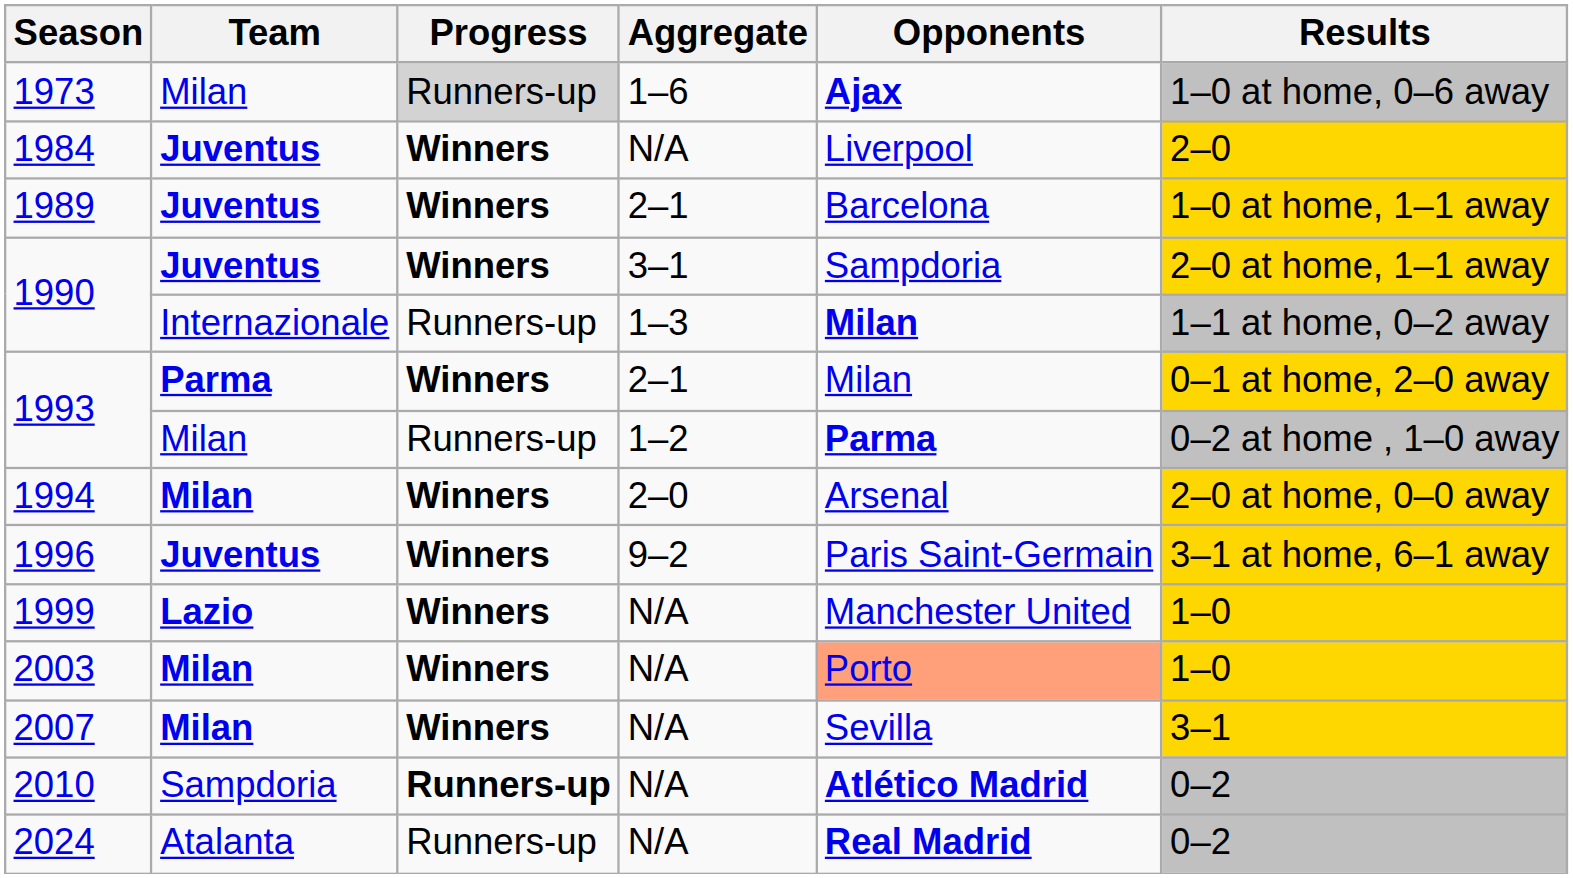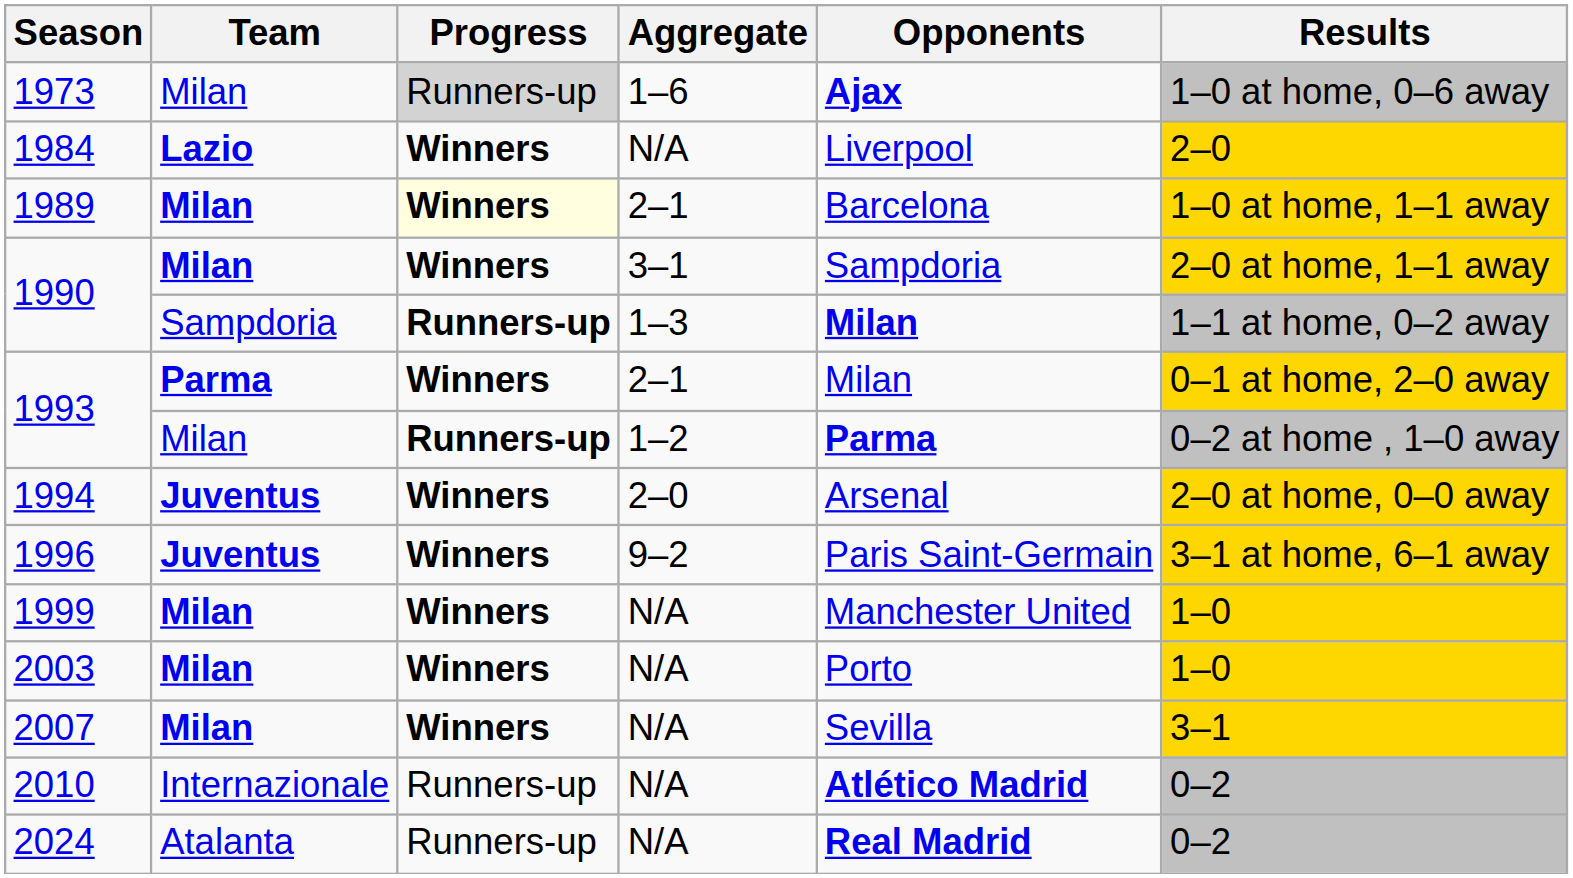1984 | Team: Juventus -> Lazio
1989 | Team: Juventus -> Milan
1989 | Progress: no background -> lightyellow background
1990 / 3–1 | Team: Juventus -> Milan
1990 / 1–3 | Team: Internazionale -> Sampdoria
1990 / 1–3 | Progress: normal -> bold
1993 / 1–2 | Progress: normal -> bold
1994 | Team: Milan -> Juventus
1999 | Team: Lazio -> Milan
2003 | Opponents: lightsalmon background -> no background
2010 | Team: Sampdoria -> Internazionale
2010 | Progress: bold -> normal
